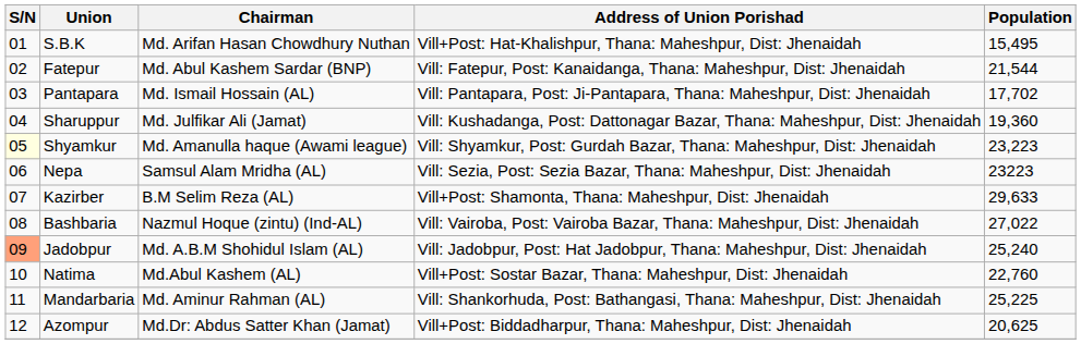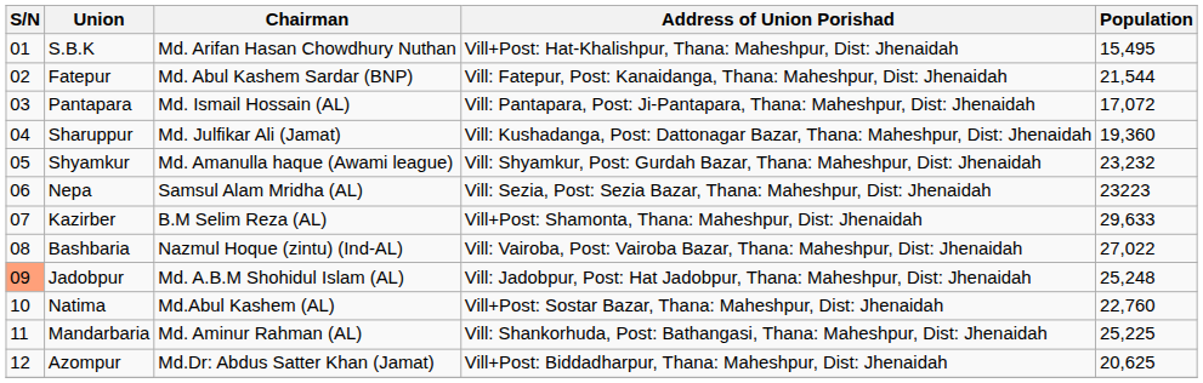Pantapara | Population: 17,702 -> 17,072
Shyamkur | S/N: lightyellow background -> no background
Shyamkur | Population: 23,223 -> 23,232
Jadobpur | Population: 25,240 -> 25,248
